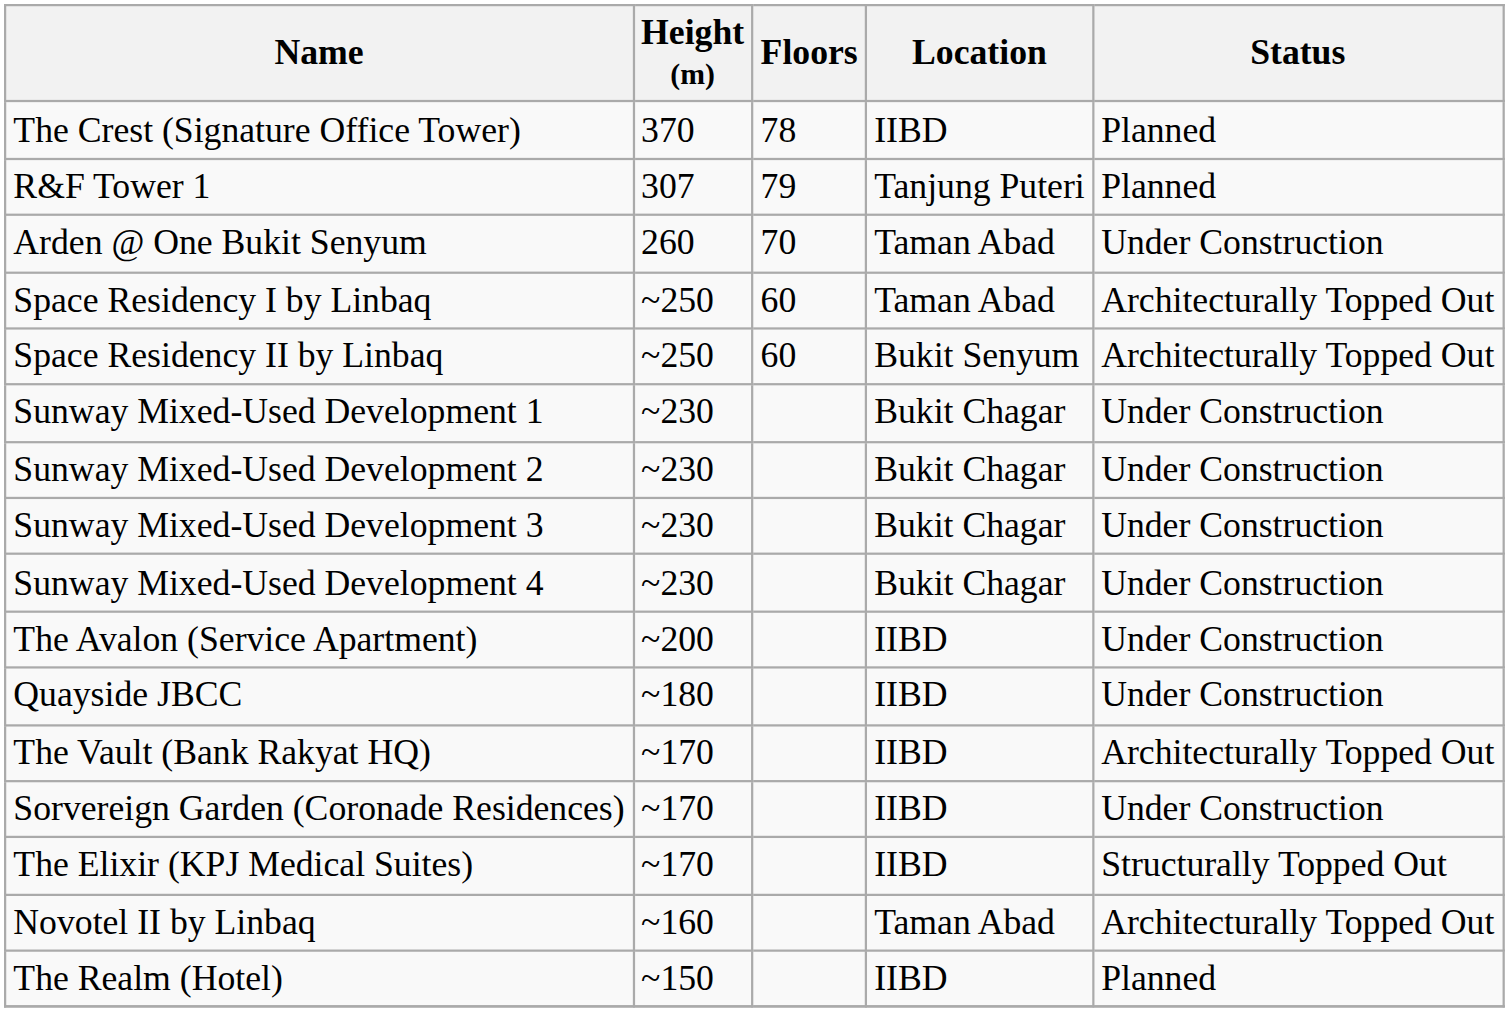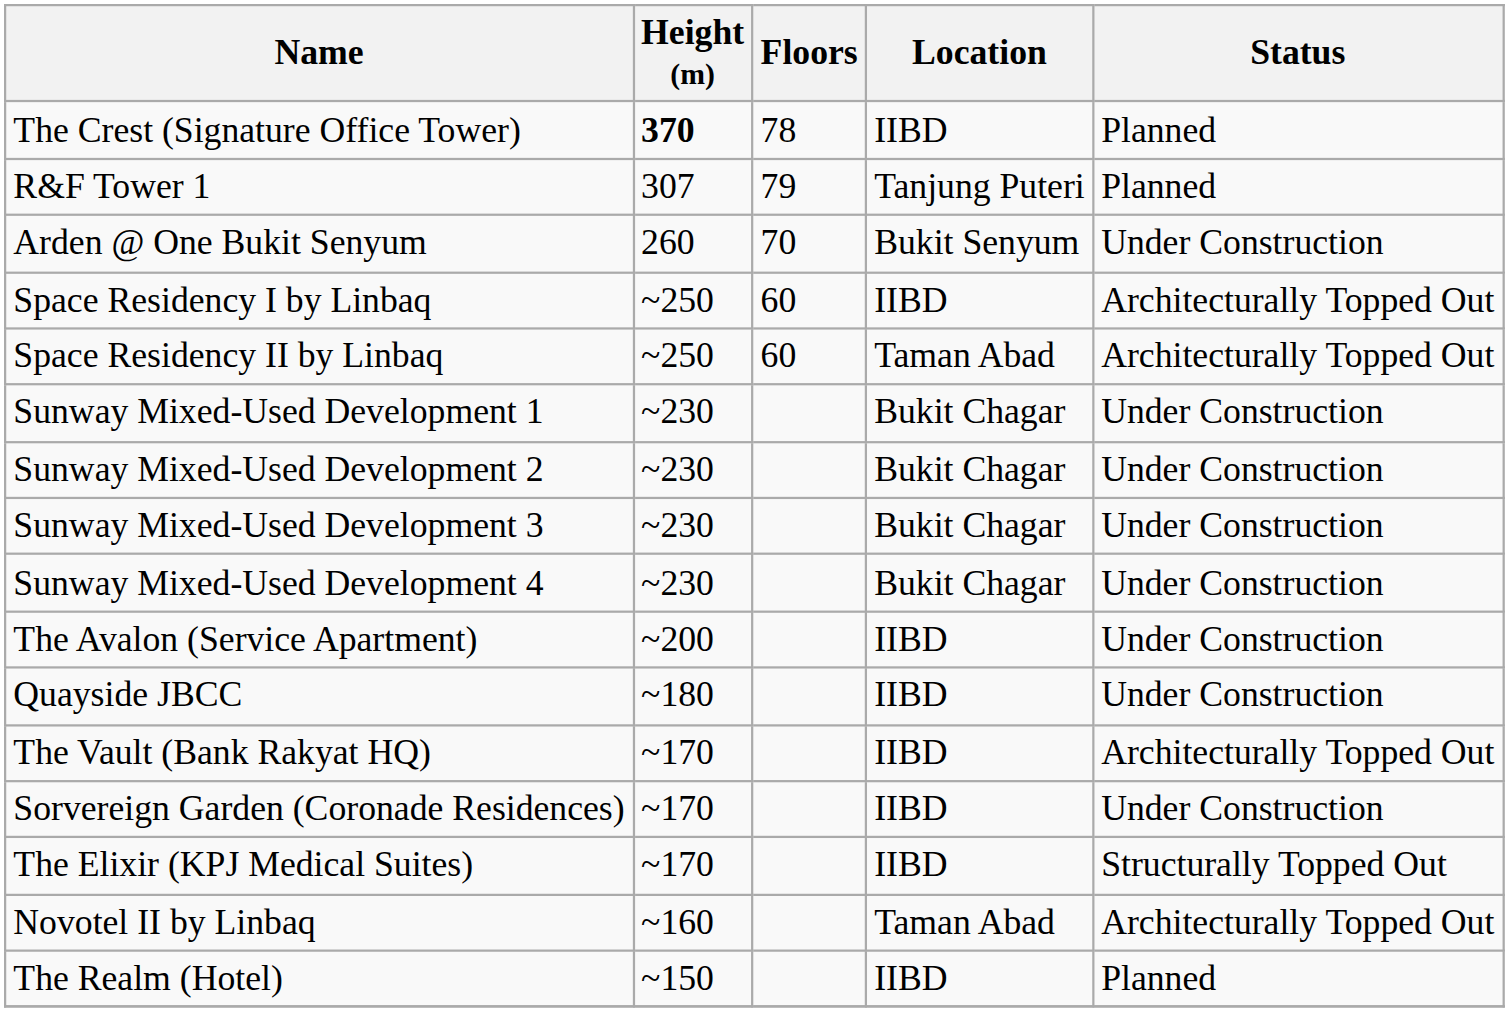The Crest (Signature Office Tower) | Height (m): normal -> bold
Arden @ One Bukit Senyum | Location: Taman Abad -> Bukit Senyum
Space Residency I by Linbaq | Location: Taman Abad -> IIBD
Space Residency II by Linbaq | Location: Bukit Senyum -> Taman Abad
